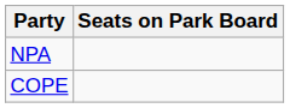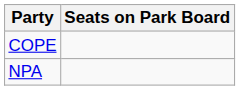rows swapped: NPA <-> COPE
